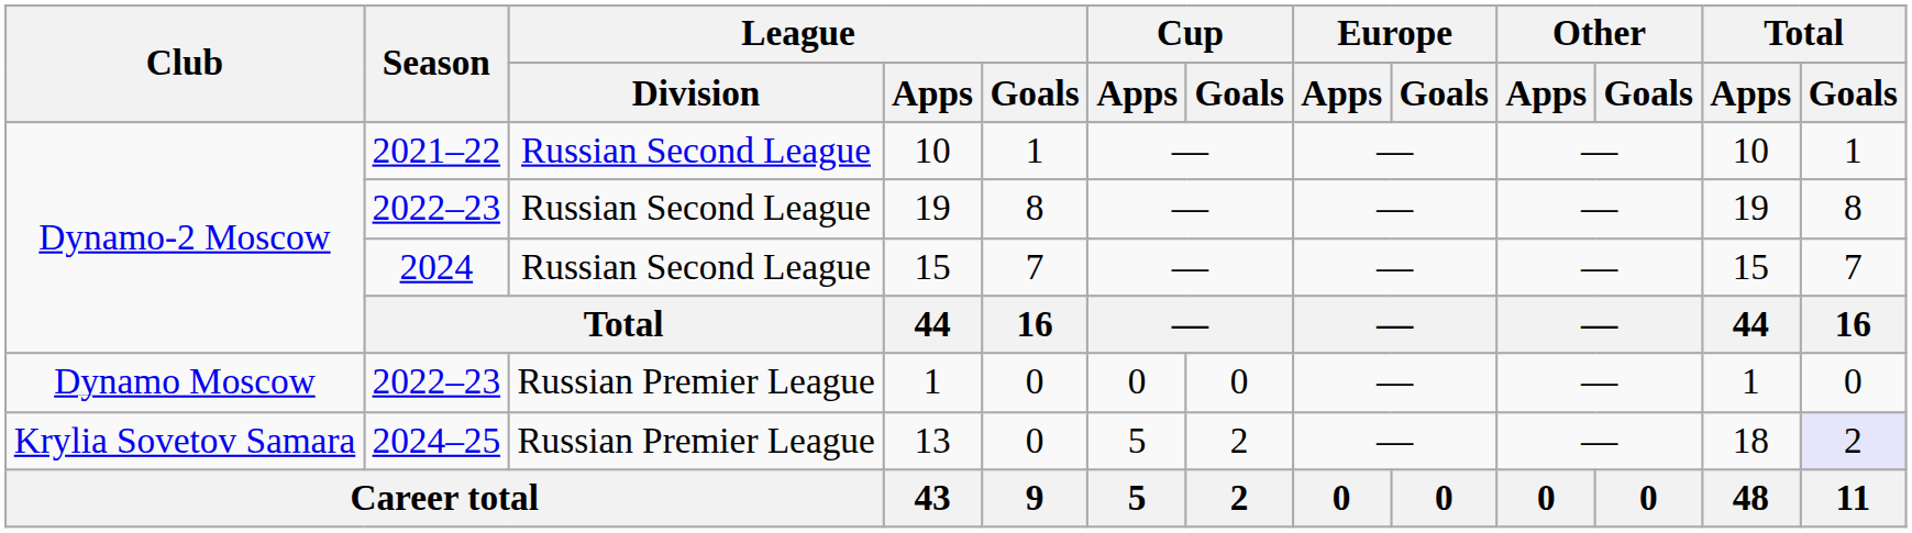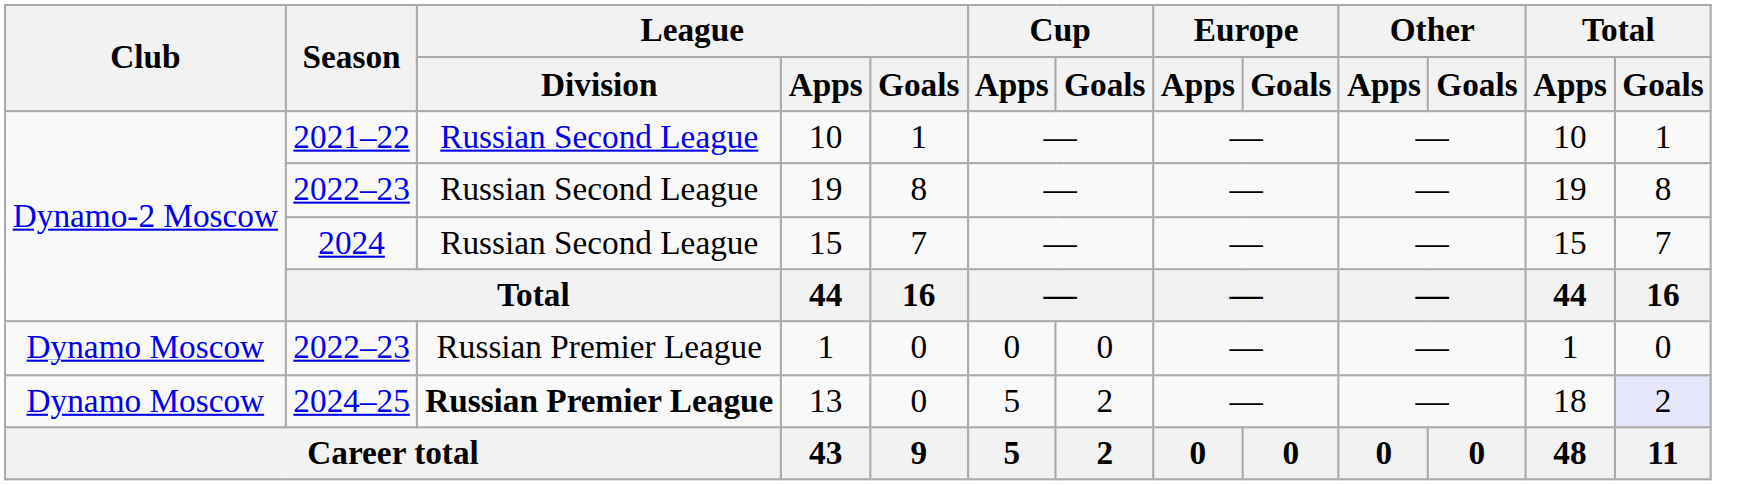13 | Club: Krylia Sovetov Samara -> Dynamo Moscow
13 | League / Division: normal -> bold
